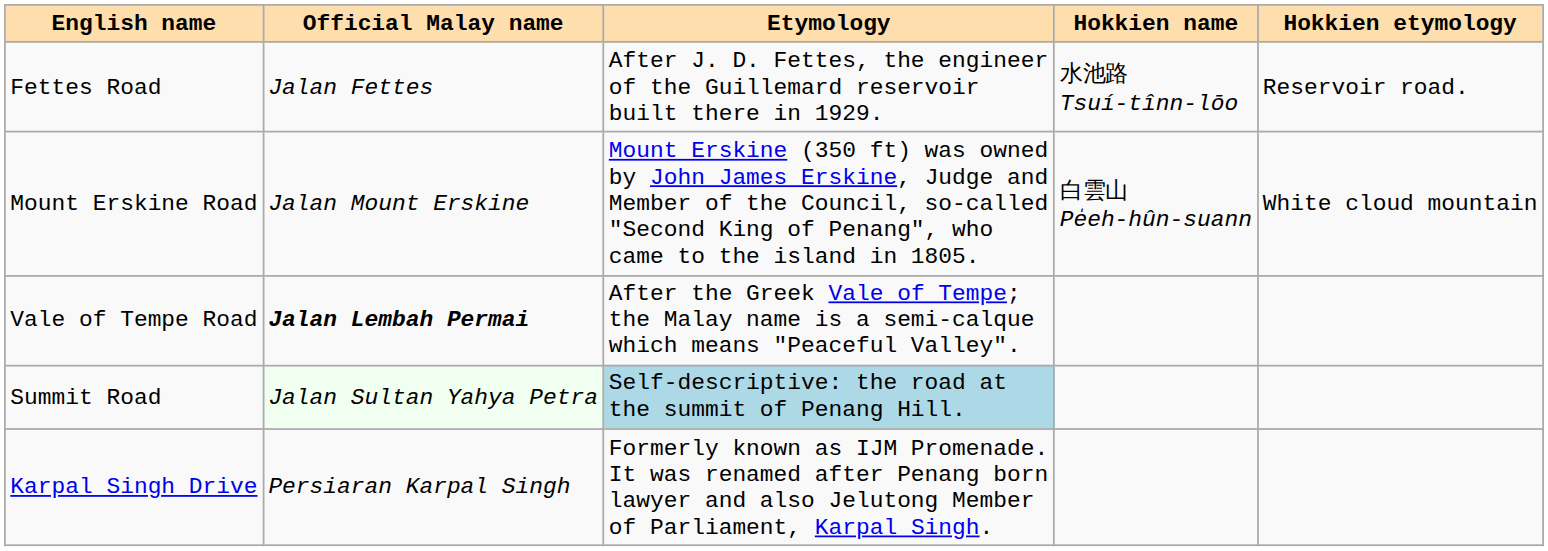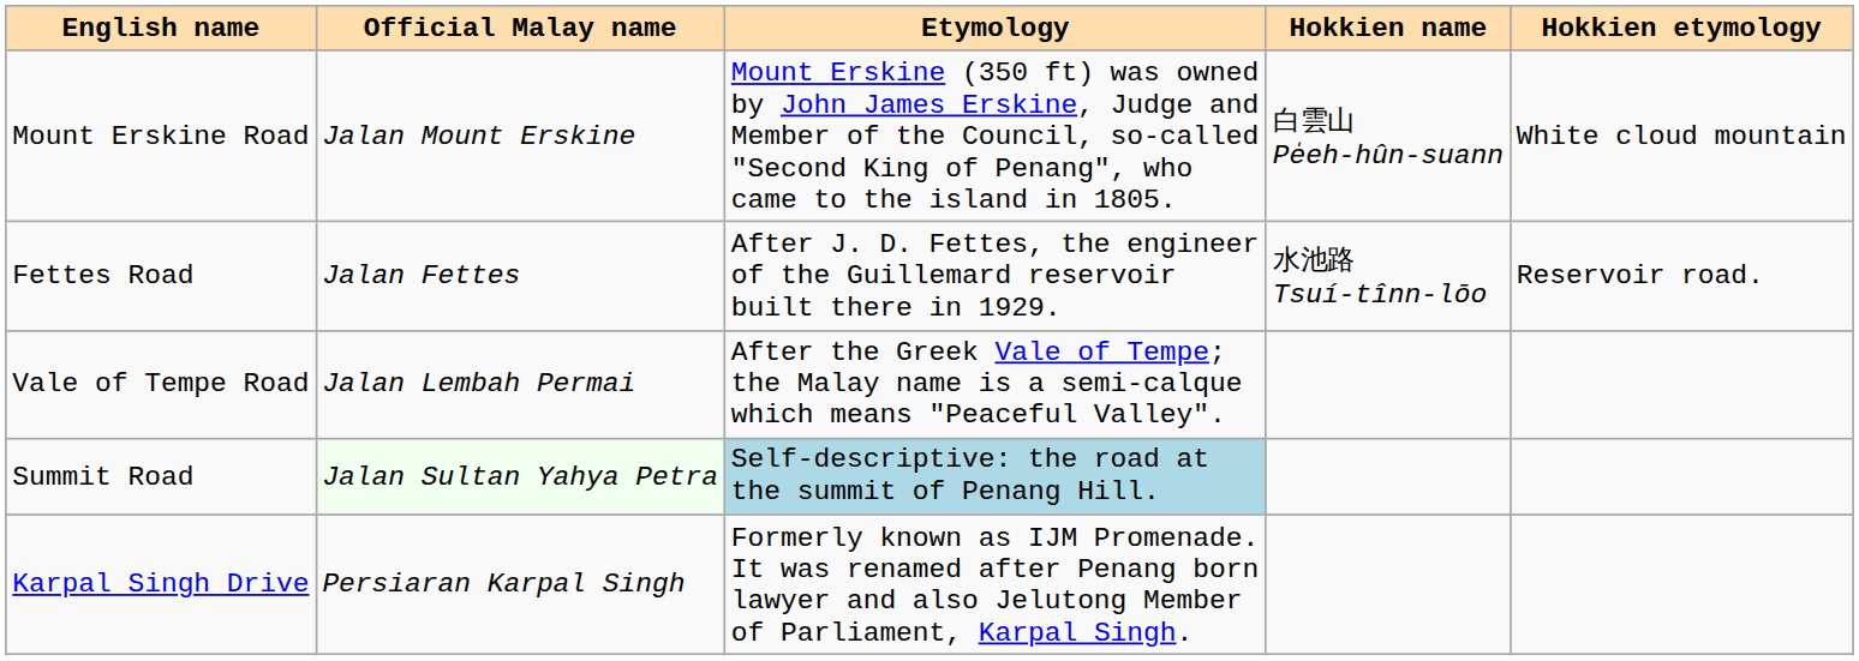rows swapped: Fettes Road <-> Mount Erskine Road
Vale of Tempe Road | Official Malay name: bold -> normal
